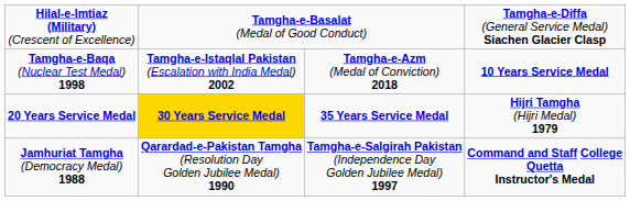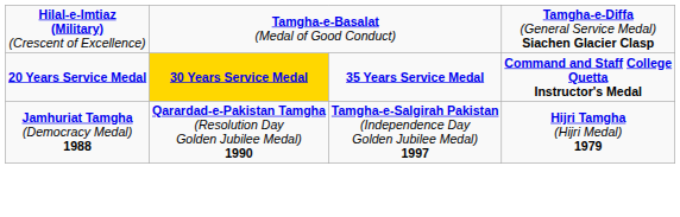- row: Tamgha-e-Baqa (Nuclear Test Medal) 1998 | Tamgha-e-Istaqlal Pakistan (Escalation with India Medal) 2002 | Tamgha-e-Azm (Medal of Conviction) 2018 | 10 Years Service Medal
20 Years Service Medal | column 4: Hijri Tamgha (Hijri Medal) 1979 -> Command and Staff College Quetta Instructor's Medal
Jamhuriat Tamgha (Democracy Medal) 1988 | column 4: Command and Staff College Quetta Instructor's Medal -> Hijri Tamgha (Hijri Medal) 1979
